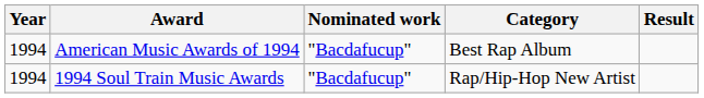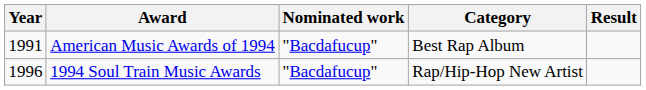American Music Awards of 1994 | Year: 1994 -> 1991
1994 Soul Train Music Awards | Year: 1994 -> 1996
